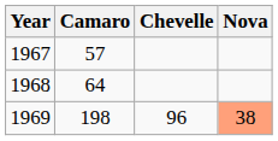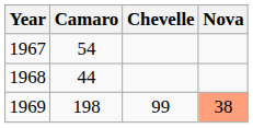1967 | Camaro: 57 -> 54
1968 | Camaro: 64 -> 44
1969 | Chevelle: 96 -> 99
